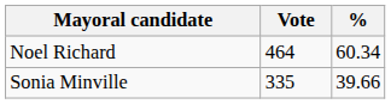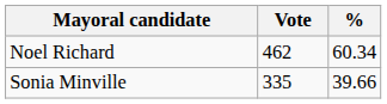Noel Richard | Vote: 464 -> 462
